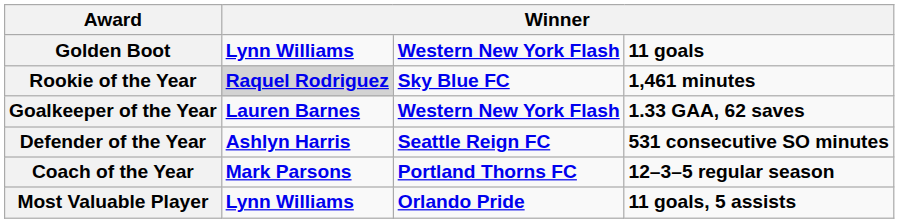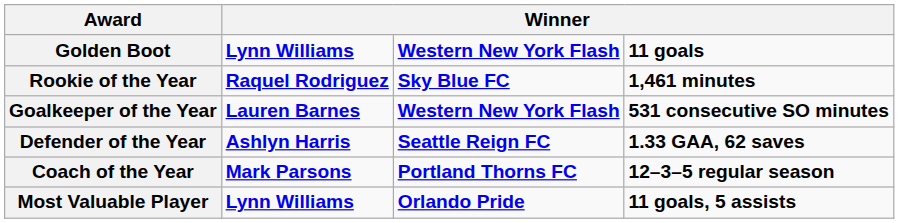Rookie of the Year | column 2: lightgrey background -> no background
Goalkeeper of the Year | column 4: 1.33 GAA, 62 saves -> 531 consecutive SO minutes
Defender of the Year | column 4: 531 consecutive SO minutes -> 1.33 GAA, 62 saves
